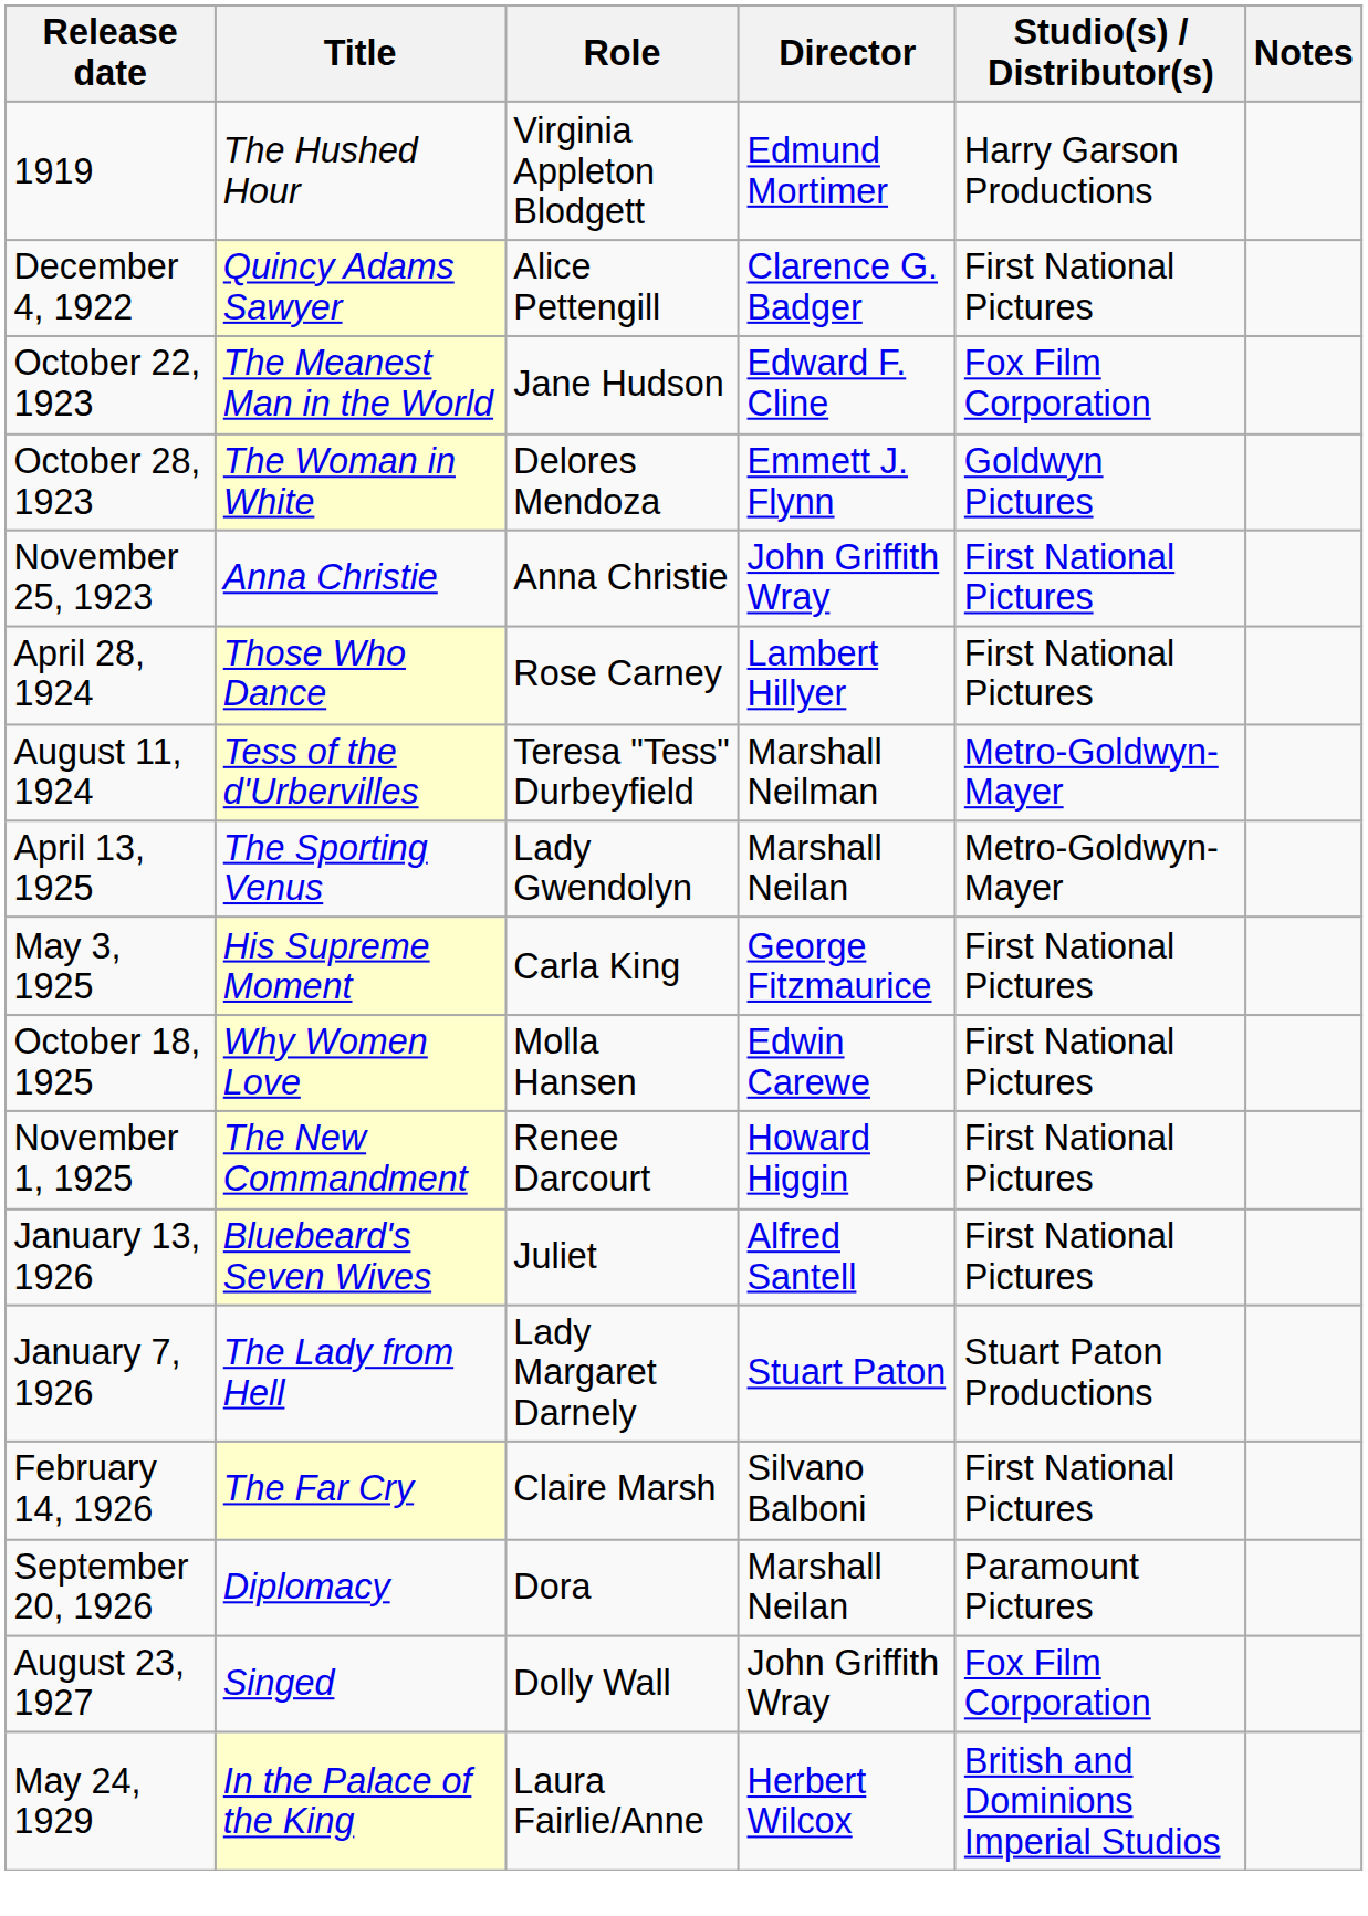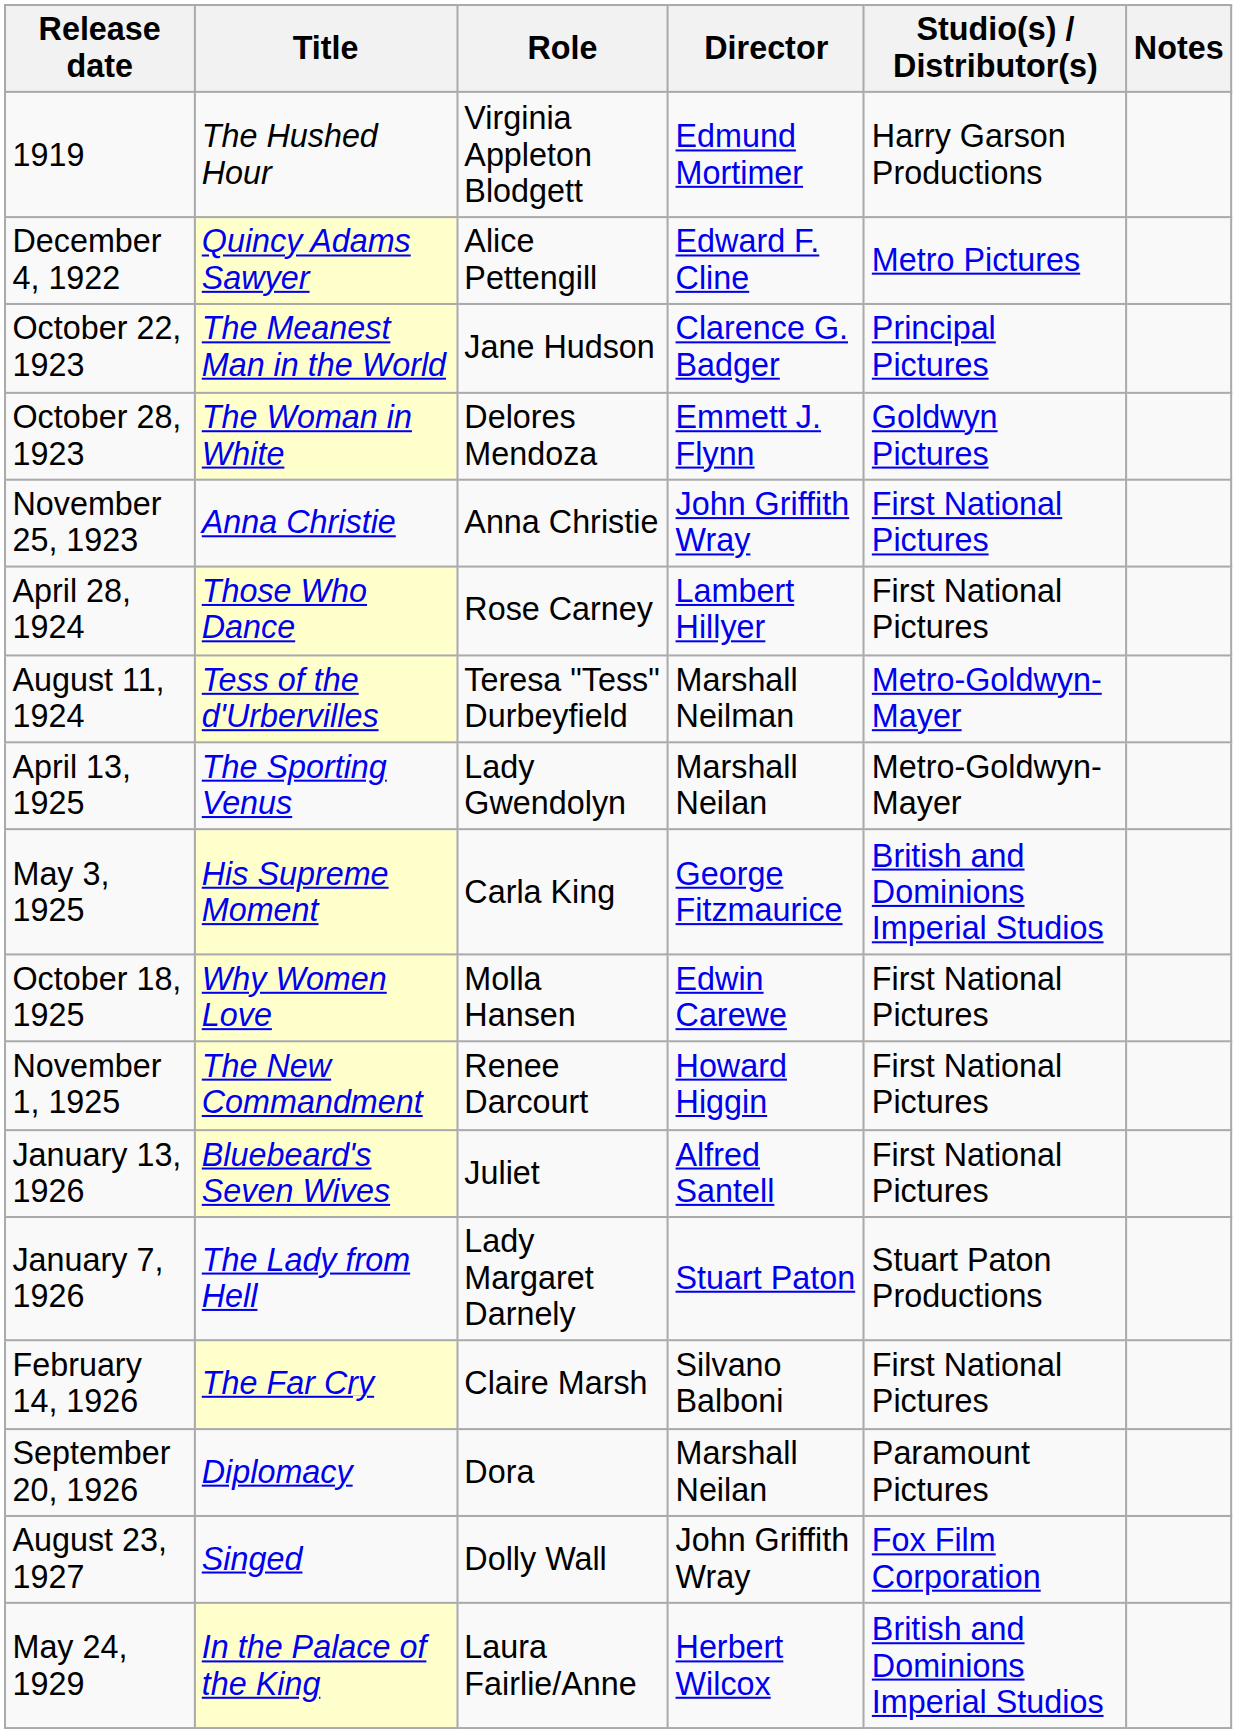December 4, 1922 | Director: Clarence G. Badger -> Edward F. Cline
December 4, 1922 | Studio(s) / Distributor(s): First National Pictures -> Metro Pictures
October 22, 1923 | Director: Edward F. Cline -> Clarence G. Badger
October 22, 1923 | Studio(s) / Distributor(s): Fox Film Corporation -> Principal Pictures
May 3, 1925 | Studio(s) / Distributor(s): First National Pictures -> British and Dominions Imperial Studios
